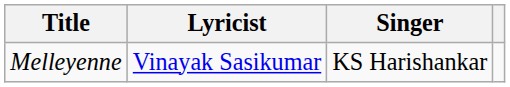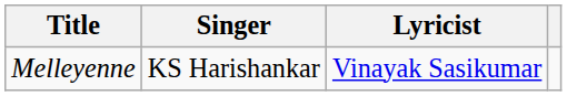columns swapped: Singer <-> Lyricist
